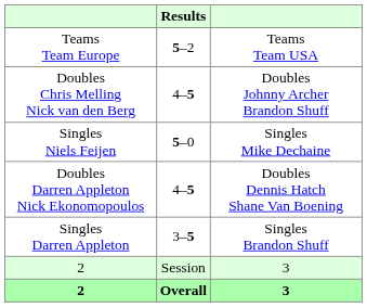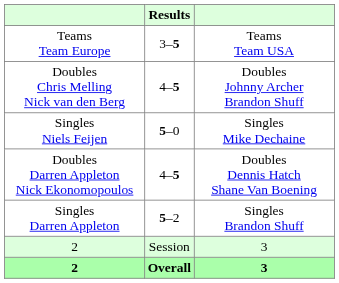Teams Team Europe | Results: 5–2 -> 3–5
Singles Darren Appleton | Results: 3–5 -> 5–2
